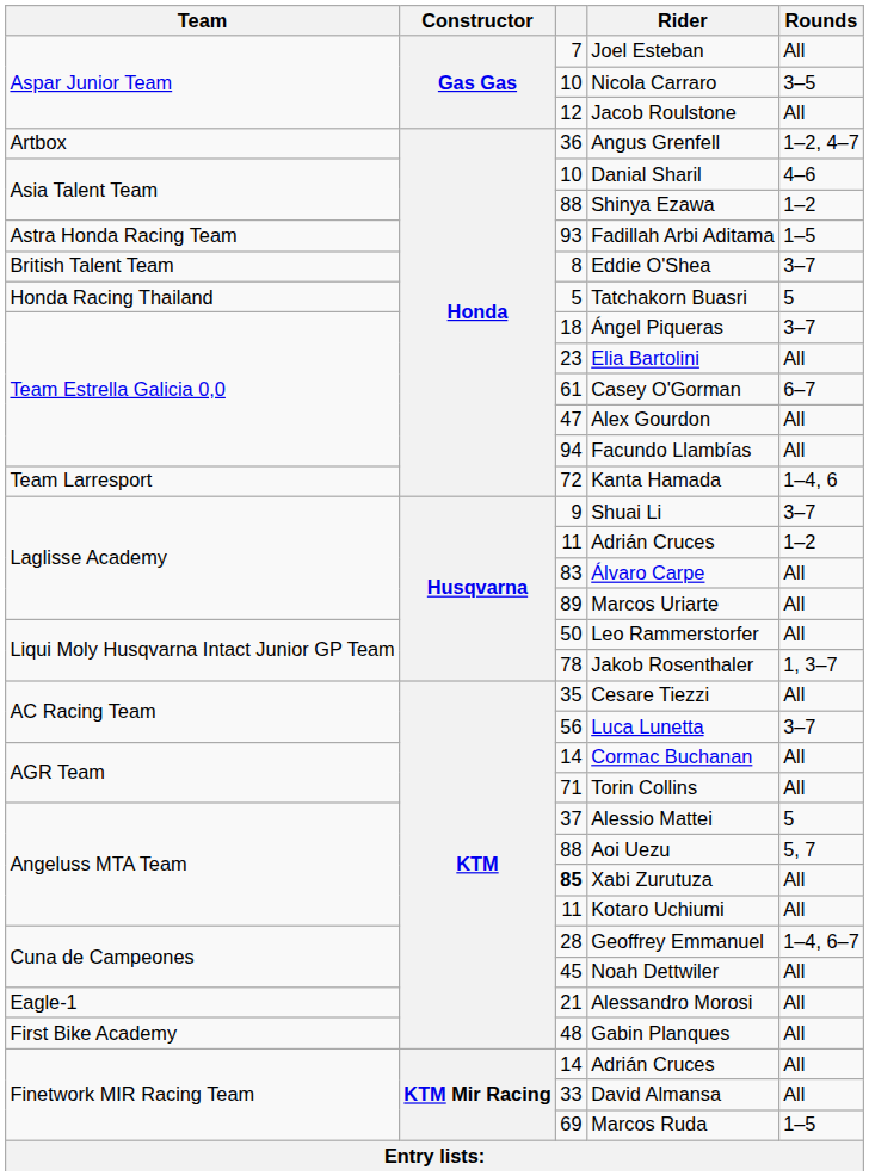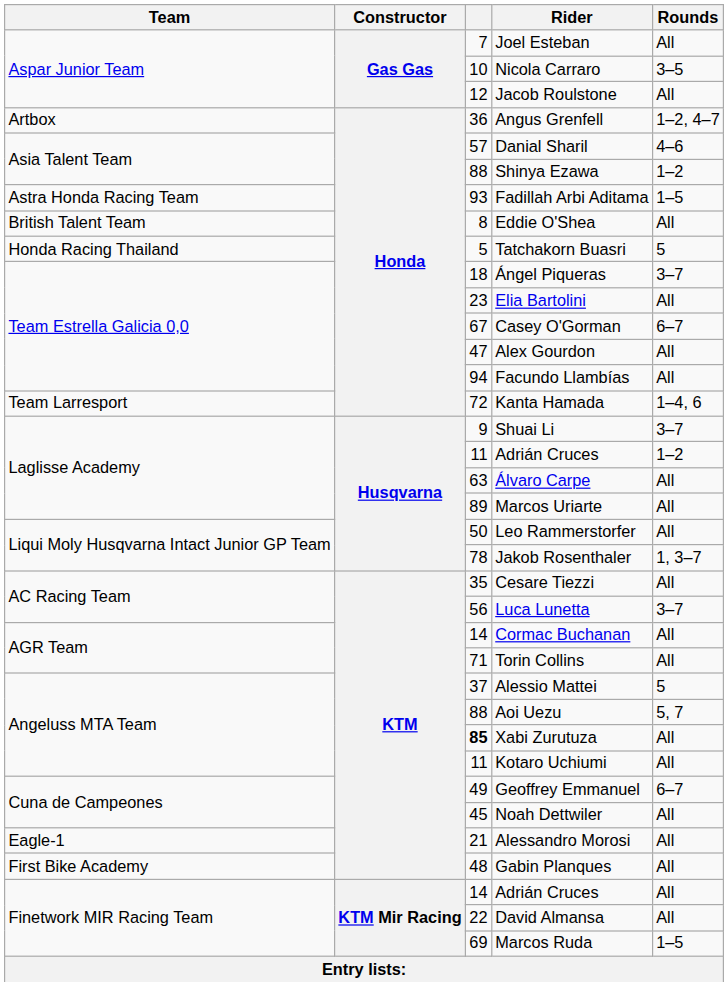Danial Sharil | column 3: 10 -> 57
Eddie O'Shea | Rounds: 3–7 -> All
Casey O'Gorman | column 3: 61 -> 67
Álvaro Carpe | column 3: 83 -> 63
Geoffrey Emmanuel | column 3: 28 -> 49
Geoffrey Emmanuel | Rounds: 1–4, 6–7 -> 6–7
David Almansa | column 3: 33 -> 22
